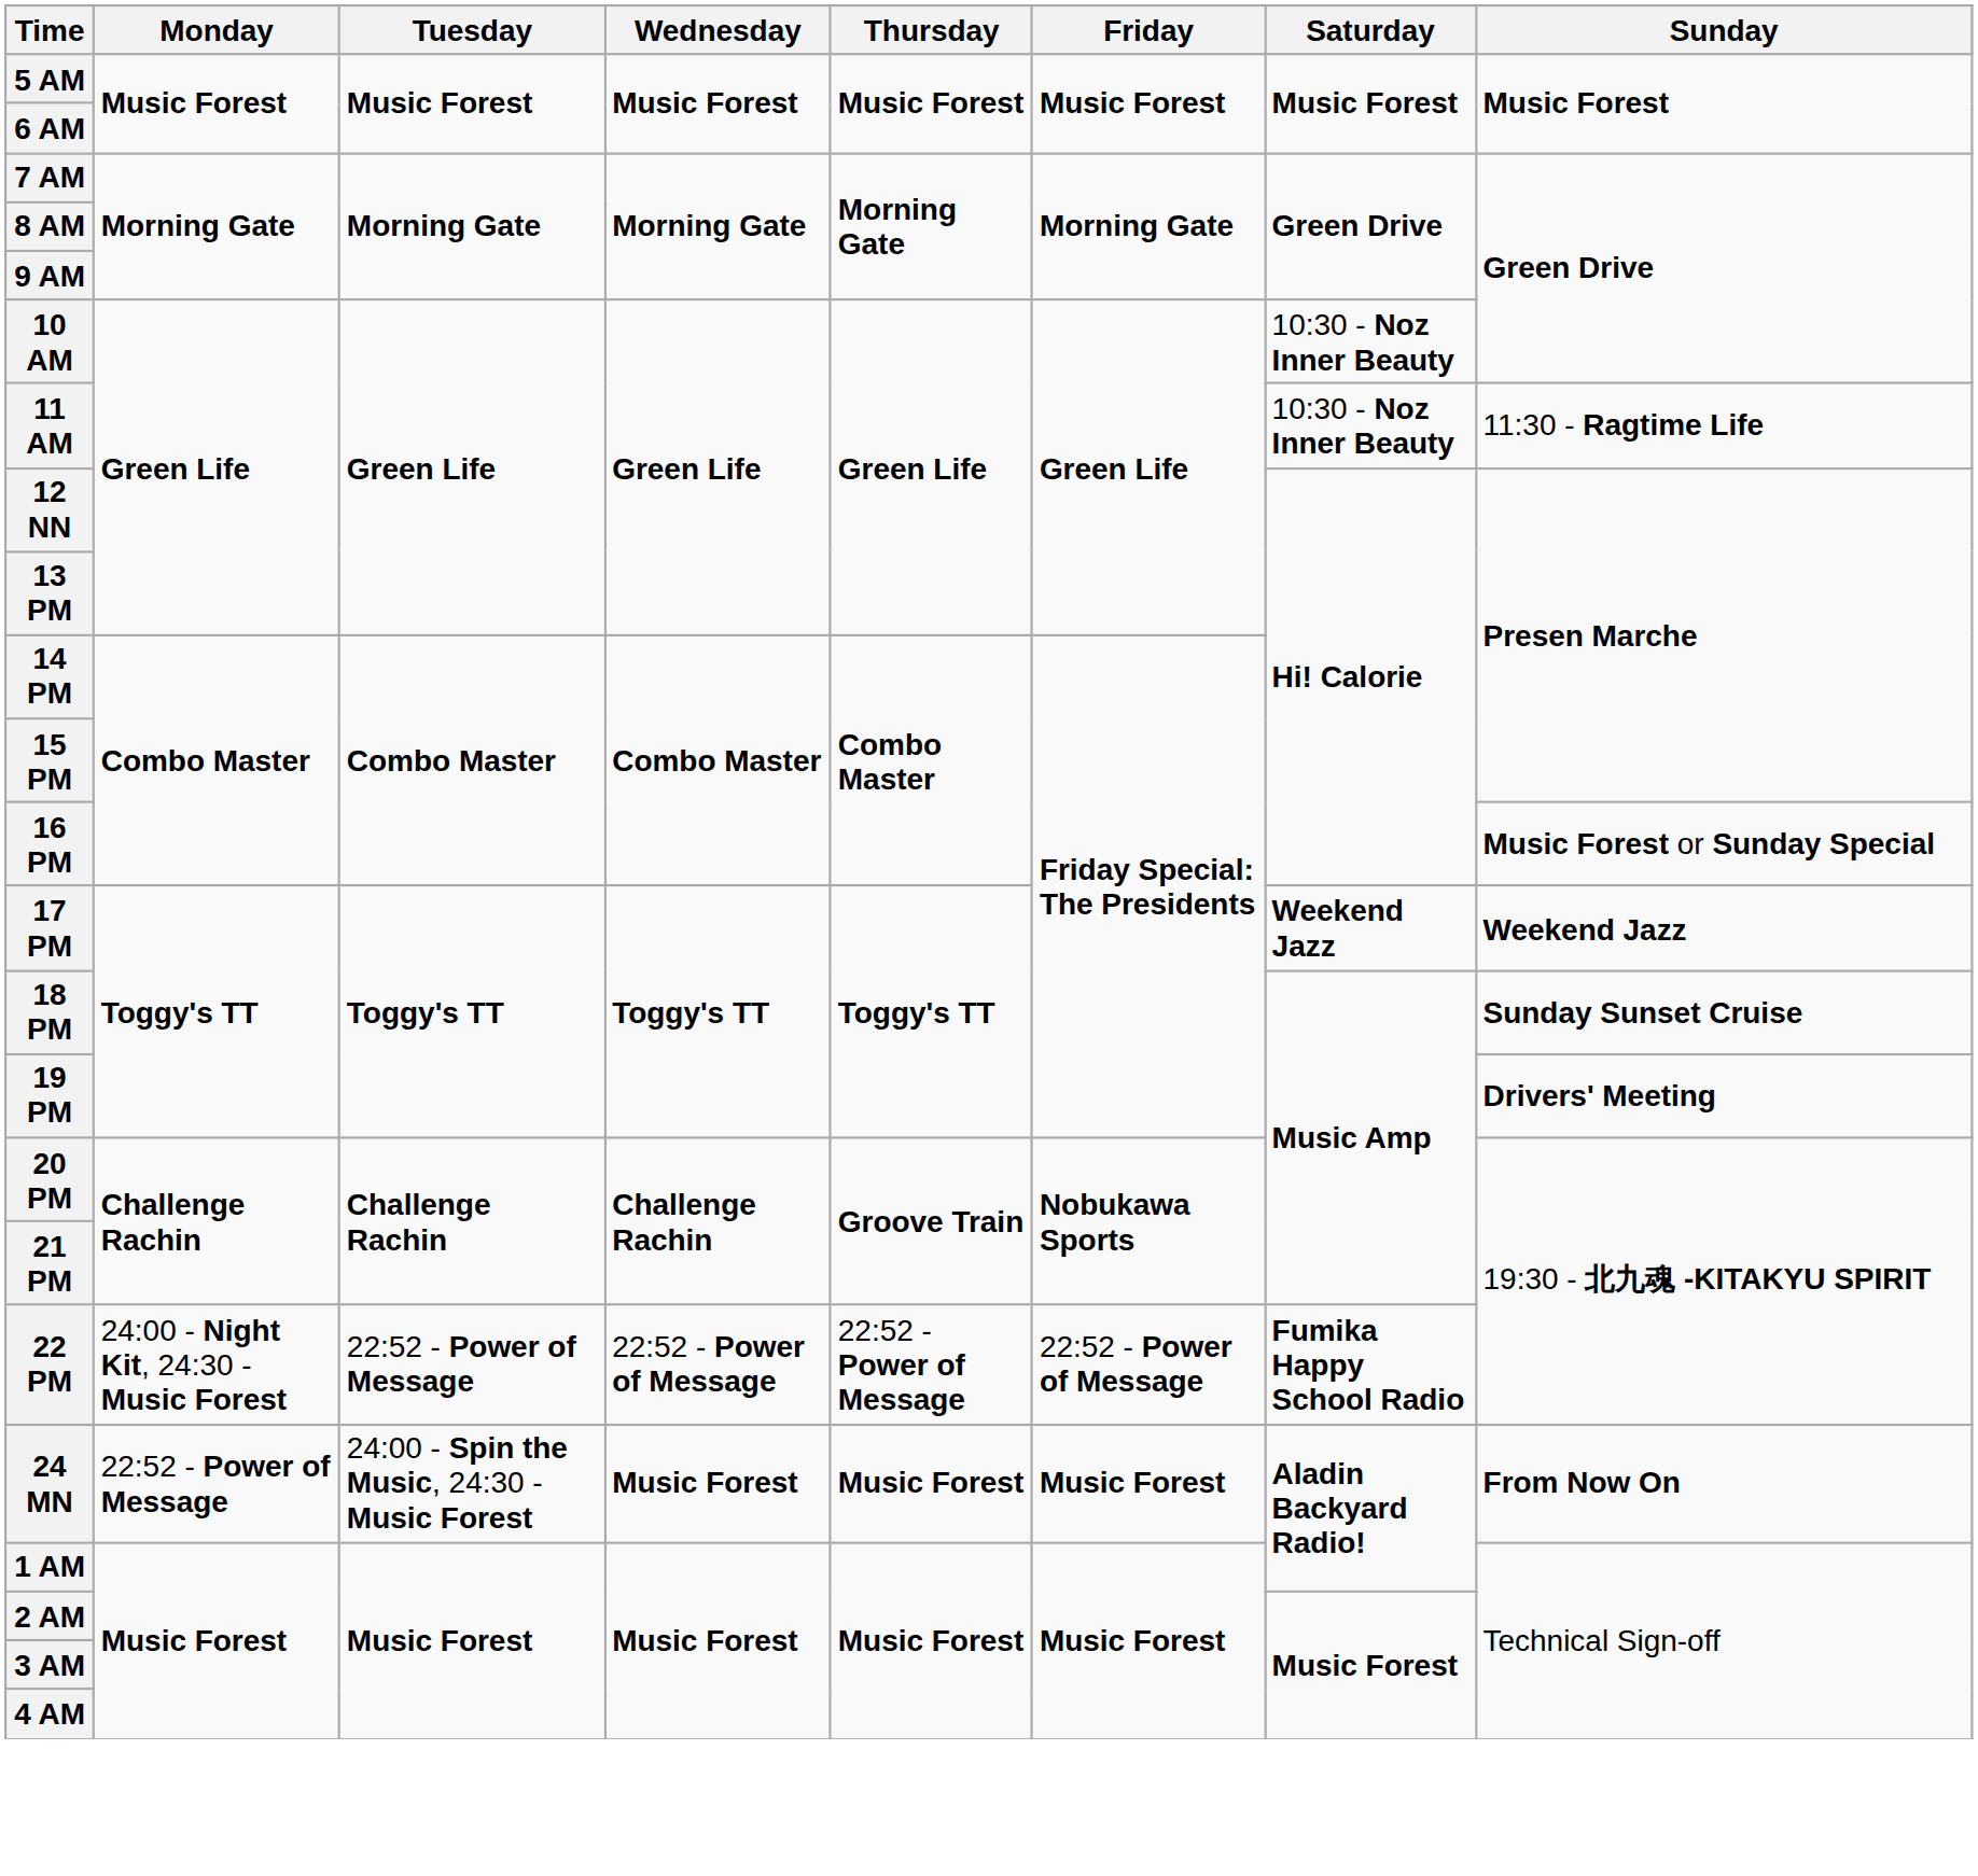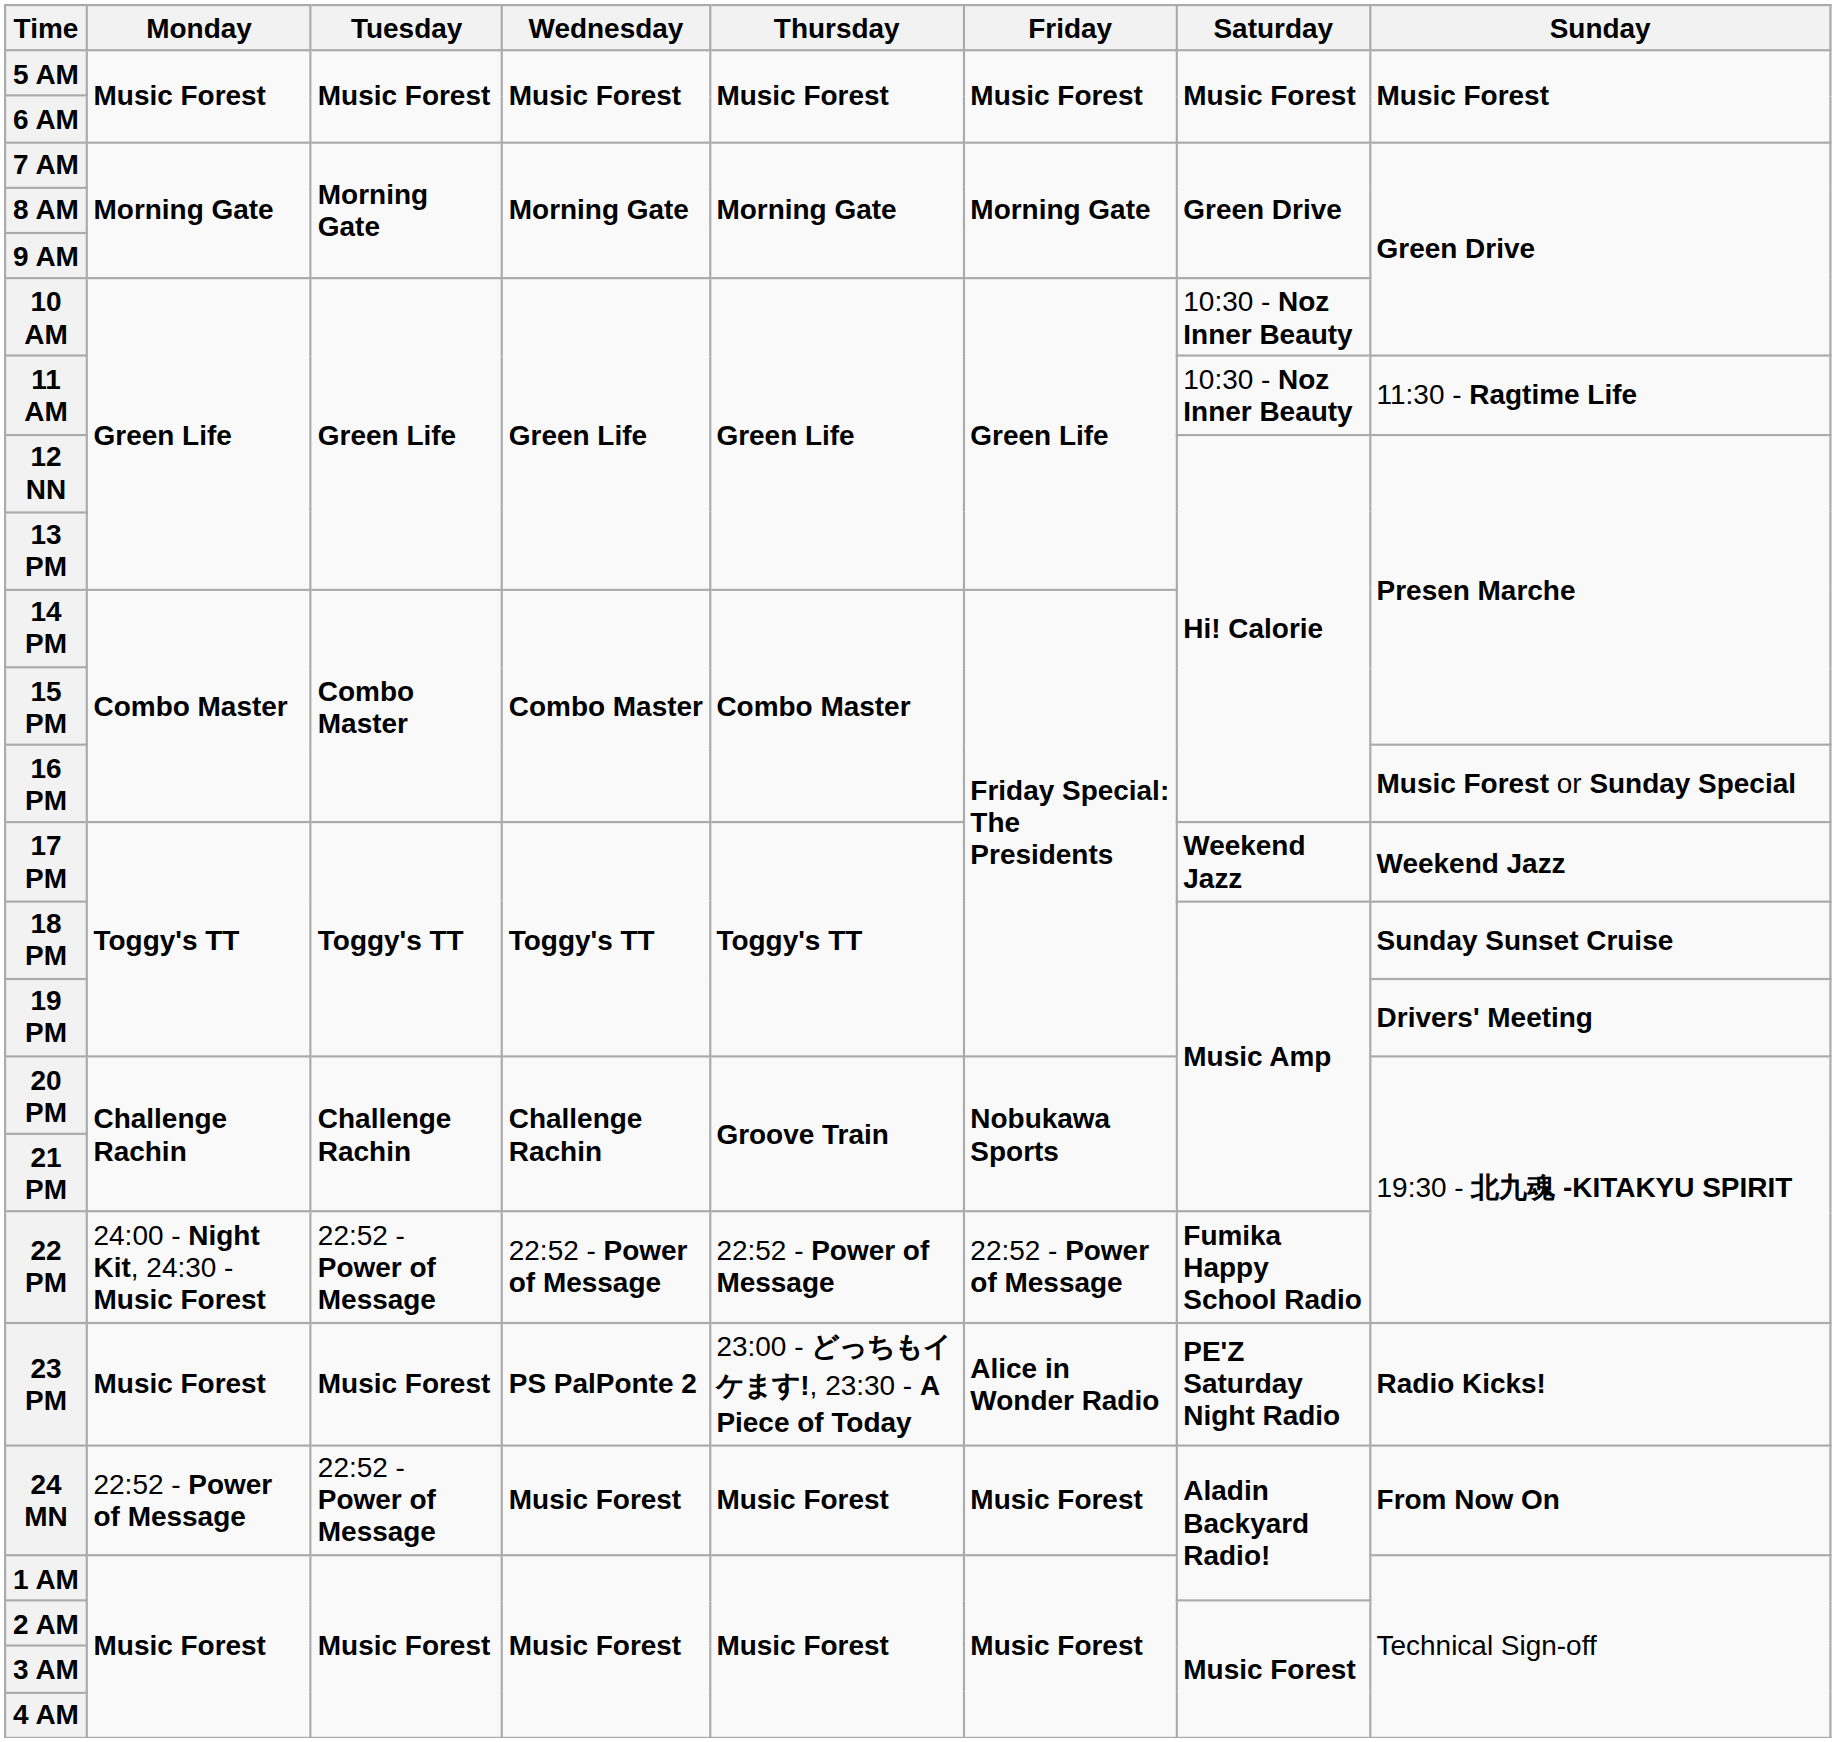+ row: 23 PM | Music Forest | Music Forest | PS PalPonte 2 | 23:00 - どっちもイケます!, 23:30 - A Piece of Today | Alice in Wonder Radio | PE'Z Saturday Night Radio | Radio Kicks!
24 MN | Tuesday: 24:00 - Spin the Music, 24:30 - Music Forest -> 22:52 - Power of Message
